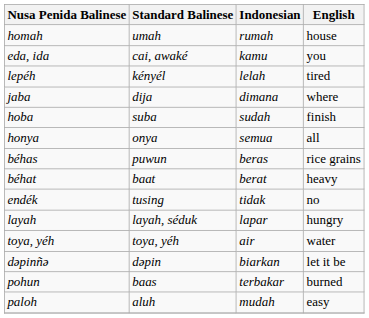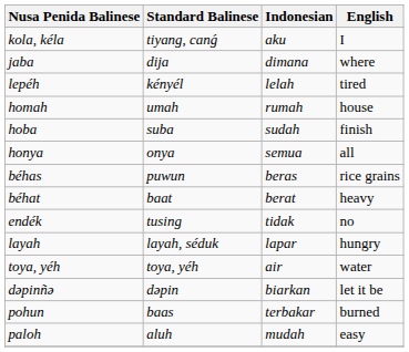+ row: kola, kéla | tiyang, canǵ | aku | I
rows swapped: jaba <-> homah
- row: eda, ida | cai, awaké | kamu | you
